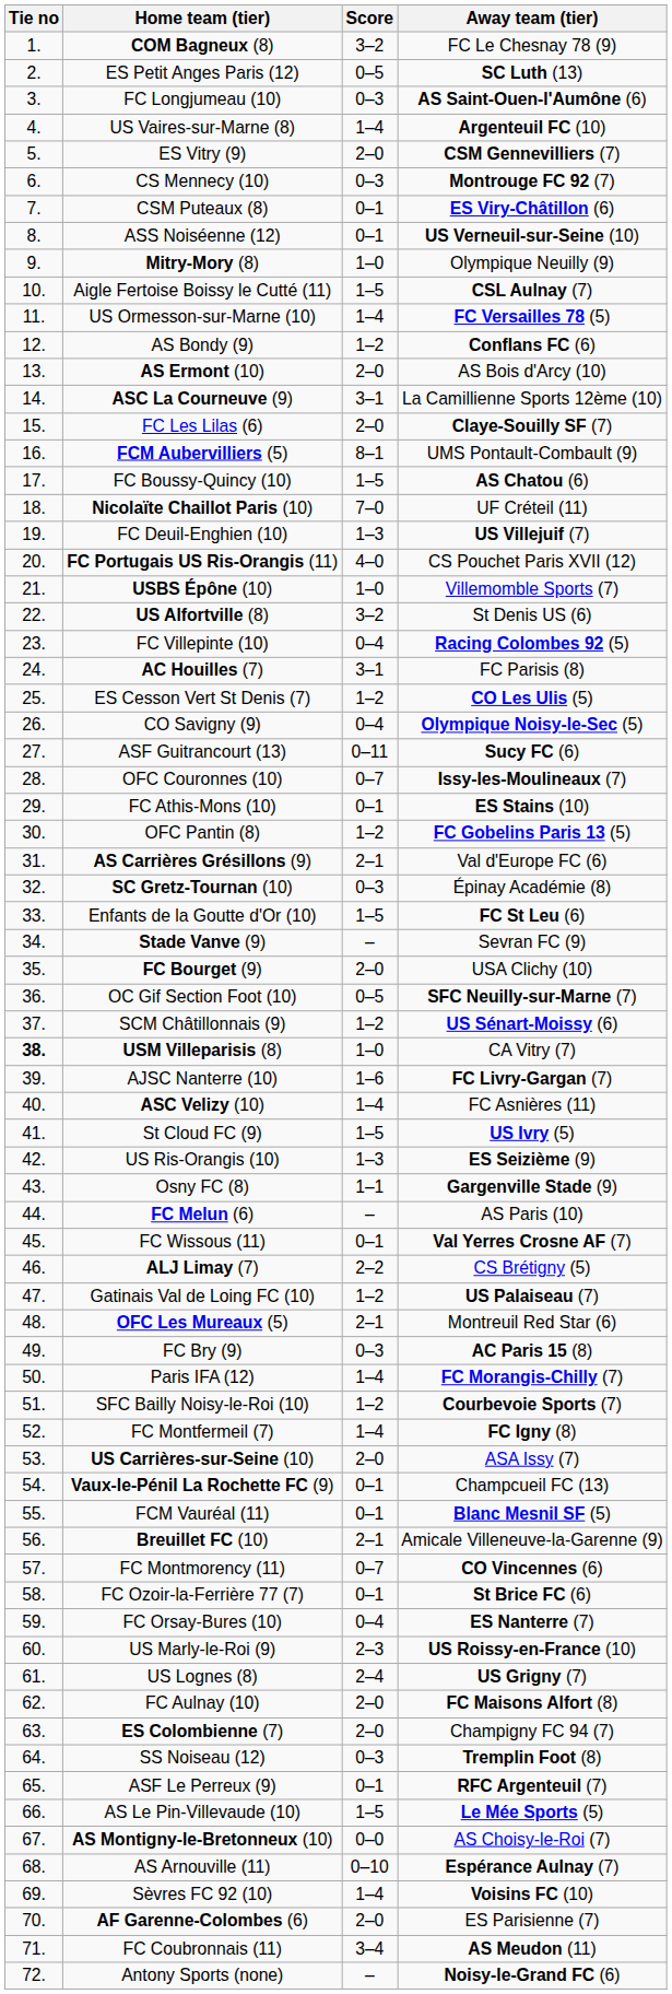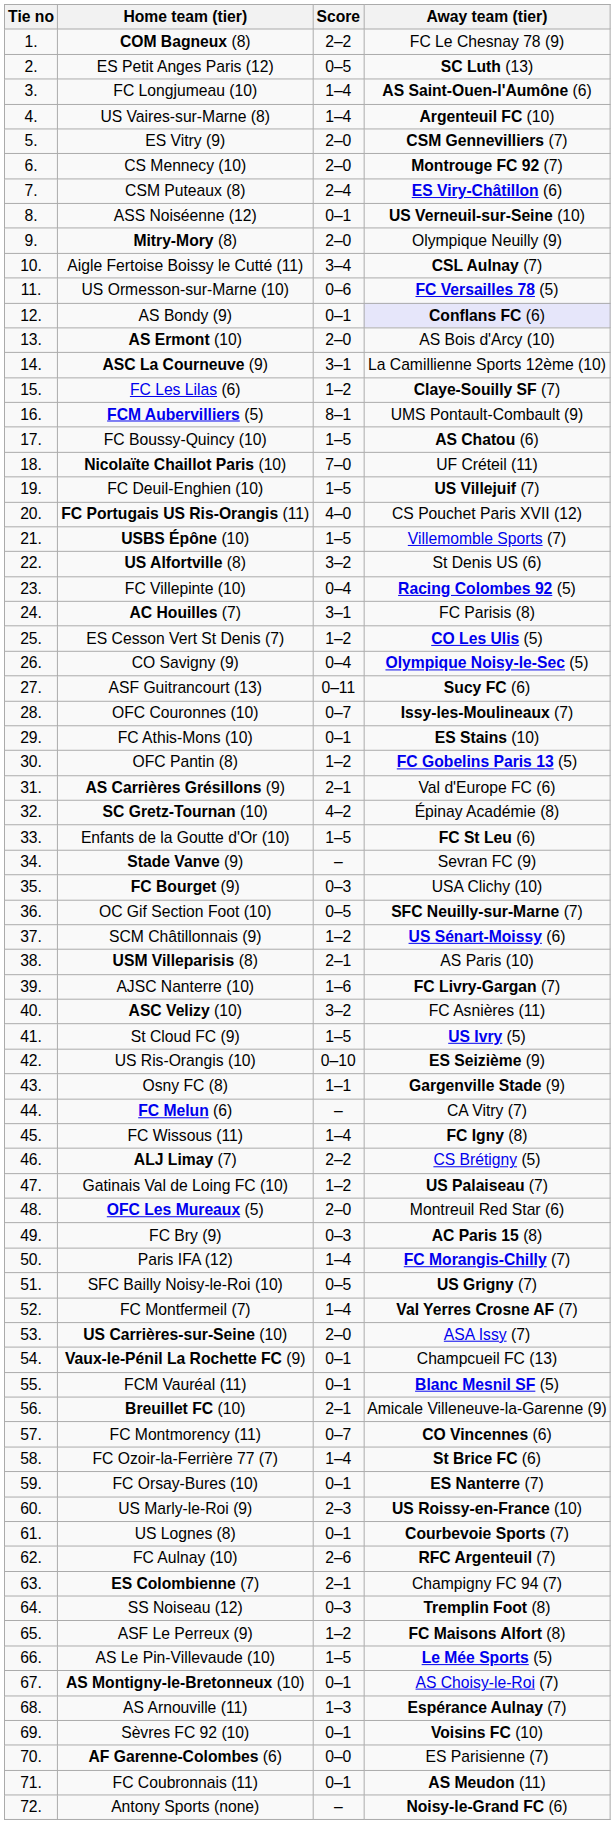COM Bagneux (8) | Score: 3–2 -> 2–2
FC Longjumeau (10) | Score: 0–3 -> 1–4
CS Mennecy (10) | Score: 0–3 -> 2–0
CSM Puteaux (8) | Score: 0–1 -> 2–4
Mitry-Mory (8) | Score: 1–0 -> 2–0
Aigle Fertoise Boissy le Cutté (11) | Score: 1–5 -> 3–4
US Ormesson-sur-Marne (10) | Score: 1–4 -> 0–6
AS Bondy (9) | Score: 1–2 -> 0–1
AS Bondy (9) | Away team (tier): no background -> lavender background
FC Les Lilas (6) | Score: 2–0 -> 1–2
FC Deuil-Enghien (10) | Score: 1–3 -> 1–5
USBS Épône (10) | Score: 1–0 -> 1–5
SC Gretz-Tournan (10) | Score: 0–3 -> 4–2
FC Bourget (9) | Score: 2–0 -> 0–3
USM Villeparisis (8) | Tie no: bold -> normal
USM Villeparisis (8) | Score: 1–0 -> 2–1
USM Villeparisis (8) | Away team (tier): CA Vitry (7) -> AS Paris (10)
ASC Velizy (10) | Score: 1–4 -> 3–2
US Ris-Orangis (10) | Score: 1–3 -> 0–10
FC Melun (6) | Away team (tier): AS Paris (10) -> CA Vitry (7)
FC Wissous (11) | Score: 0–1 -> 1–4
FC Wissous (11) | Away team (tier): Val Yerres Crosne AF (7) -> FC Igny (8)
OFC Les Mureaux (5) | Score: 2–1 -> 2–0
SFC Bailly Noisy-le-Roi (10) | Score: 1–2 -> 0–5
SFC Bailly Noisy-le-Roi (10) | Away team (tier): Courbevoie Sports (7) -> US Grigny (7)
FC Montfermeil (7) | Away team (tier): FC Igny (8) -> Val Yerres Crosne AF (7)
FC Ozoir-la-Ferrière 77 (7) | Score: 0–1 -> 1–4
FC Orsay-Bures (10) | Score: 0–4 -> 0–1
US Lognes (8) | Score: 2–4 -> 0–1
US Lognes (8) | Away team (tier): US Grigny (7) -> Courbevoie Sports (7)
FC Aulnay (10) | Score: 2–0 -> 2–6
FC Aulnay (10) | Away team (tier): FC Maisons Alfort (8) -> RFC Argenteuil (7)
ES Colombienne (7) | Score: 2–0 -> 2–1
ASF Le Perreux (9) | Score: 0–1 -> 1–2
ASF Le Perreux (9) | Away team (tier): RFC Argenteuil (7) -> FC Maisons Alfort (8)
AS Montigny-le-Bretonneux (10) | Score: 0–0 -> 0–1
AS Arnouville (11) | Score: 0–10 -> 1–3
Sèvres FC 92 (10) | Score: 1–4 -> 0–1
AF Garenne-Colombes (6) | Score: 2–0 -> 0–0
FC Coubronnais (11) | Score: 3–4 -> 0–1
